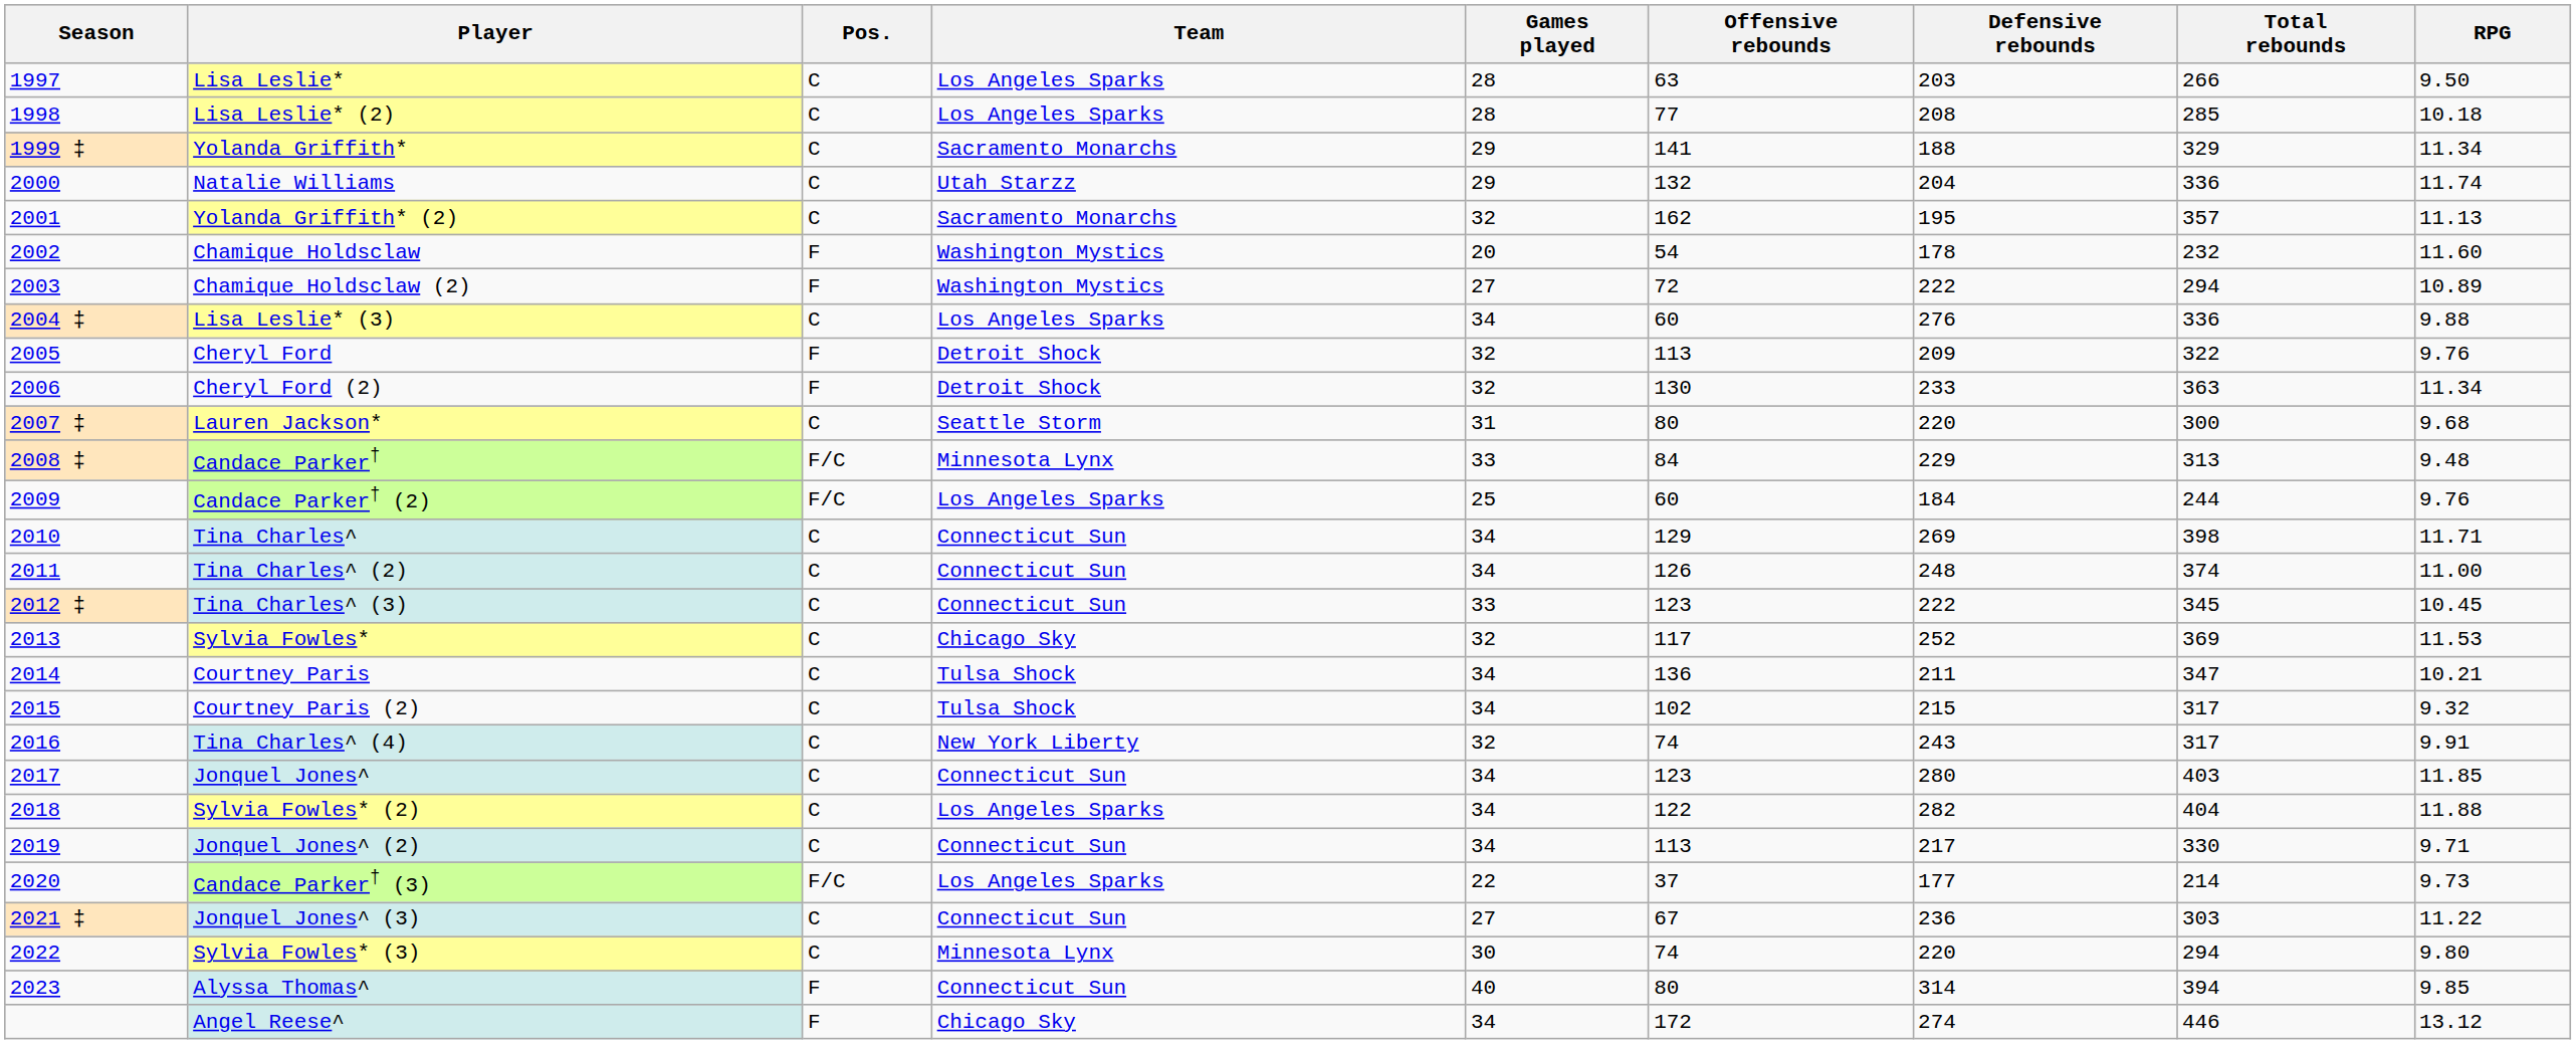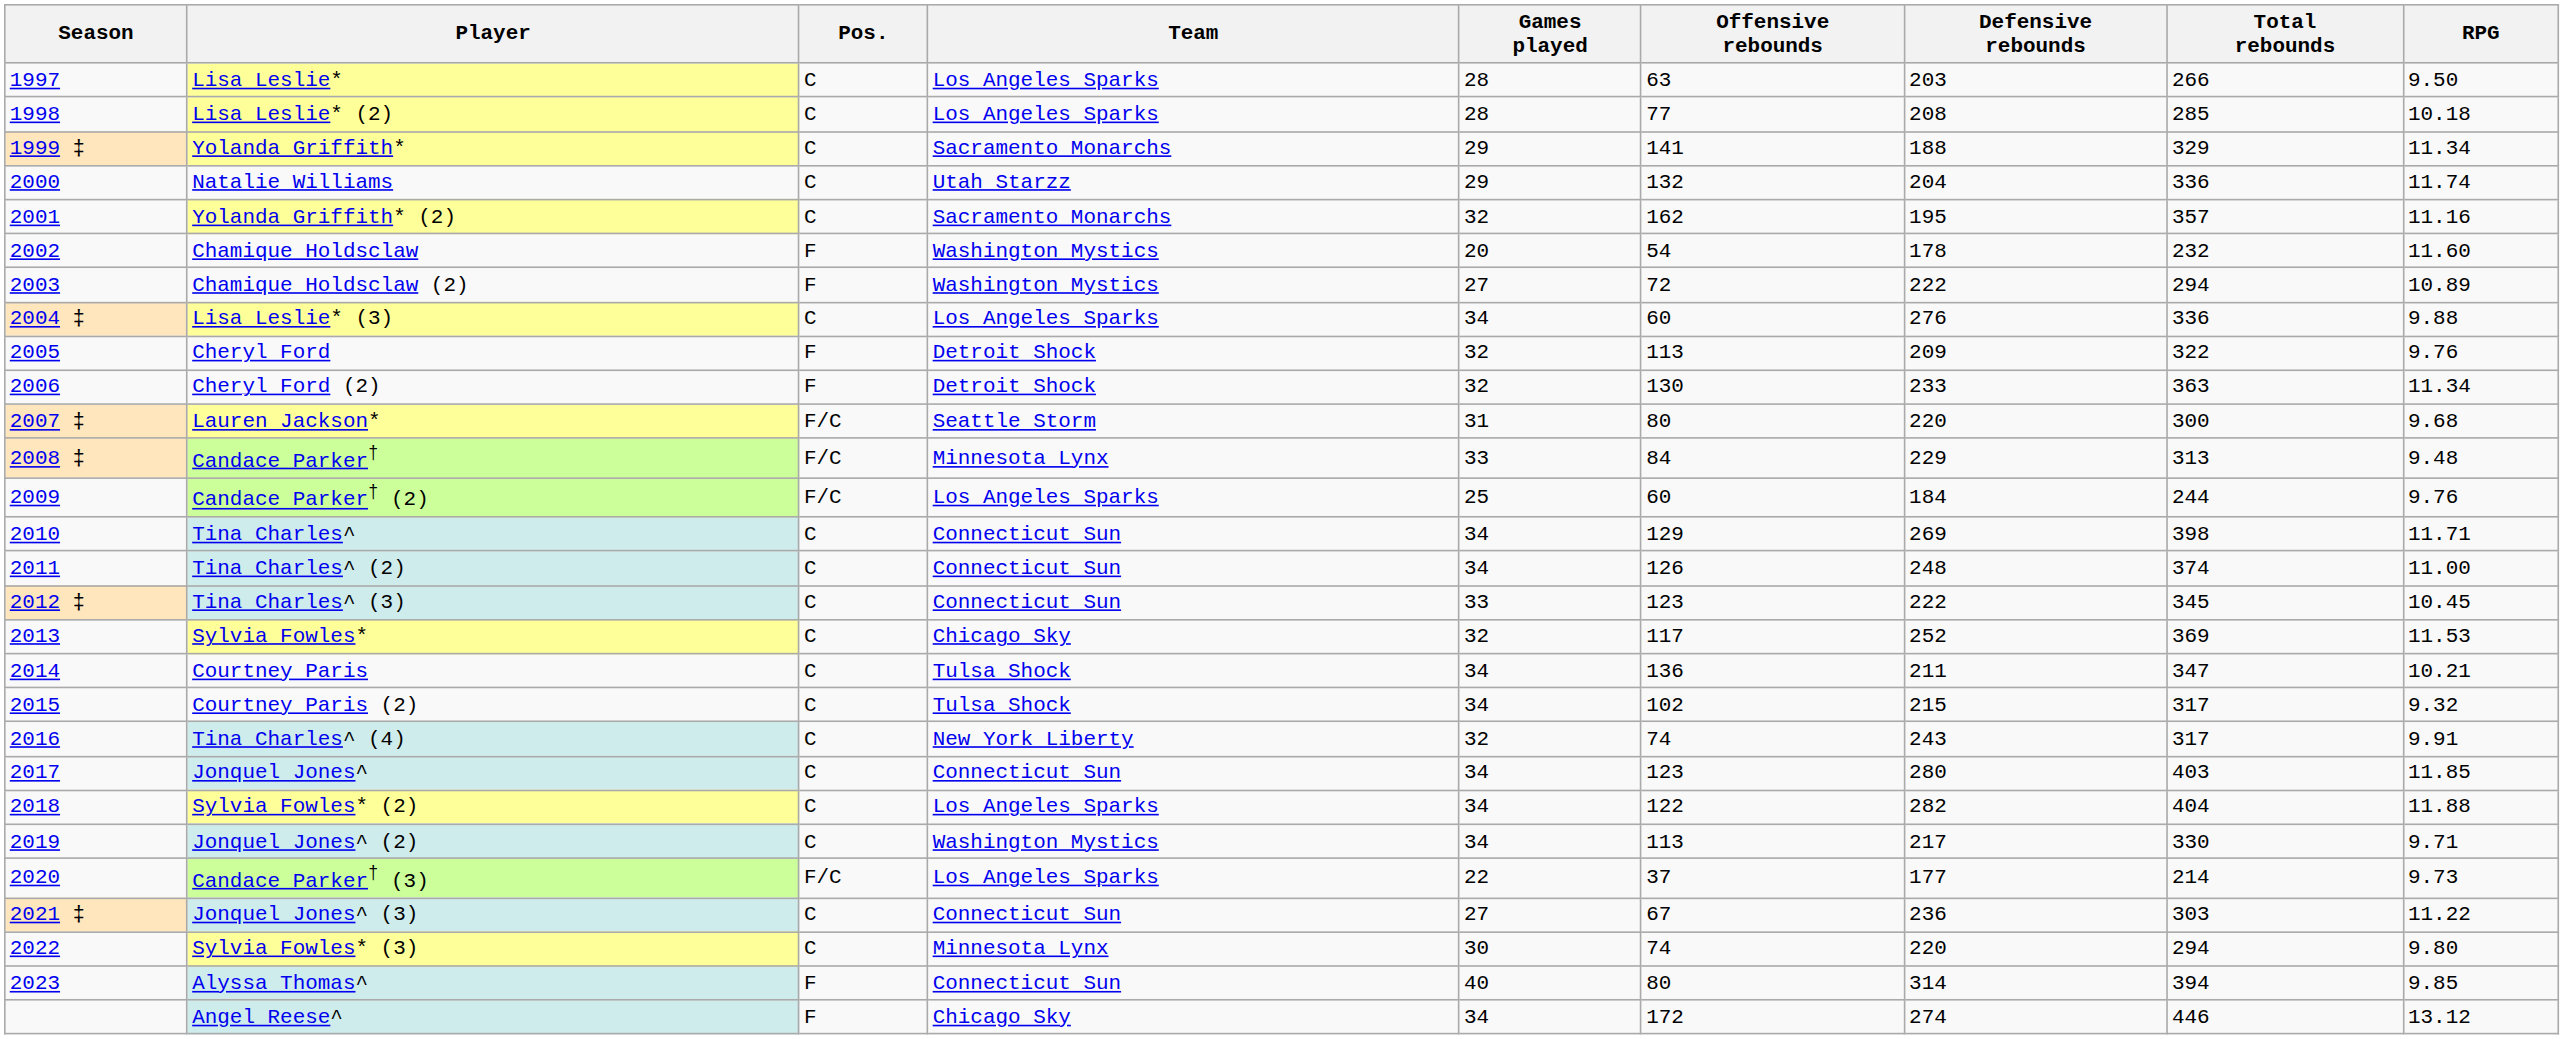Yolanda Griffith* (2) | RPG: 11.13 -> 11.16
Lauren Jackson* | Pos.: C -> F/C
Jonquel Jones^ (2) | Team: Connecticut Sun -> Washington Mystics
